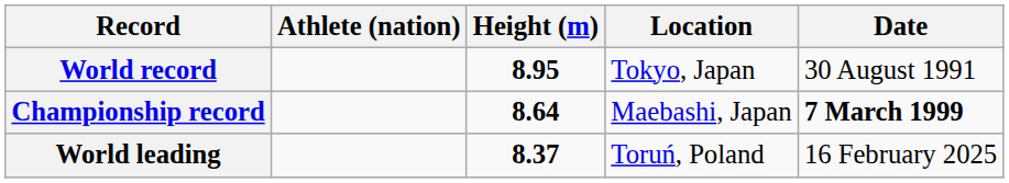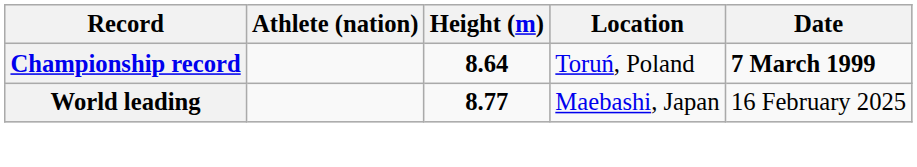- row: World record | 8.95 | Tokyo, Japan | 30 August 1991
Championship record | Location: Maebashi, Japan -> Toruń, Poland
World leading | Height (m): 8.37 -> 8.77
World leading | Location: Toruń, Poland -> Maebashi, Japan
